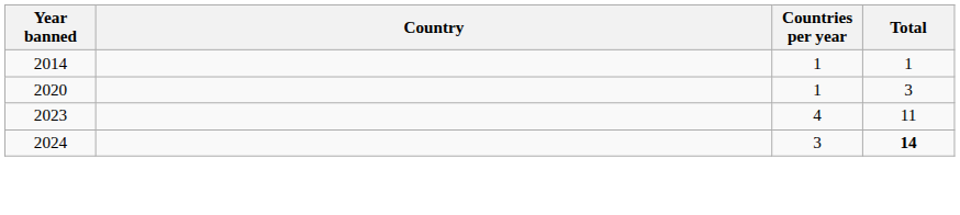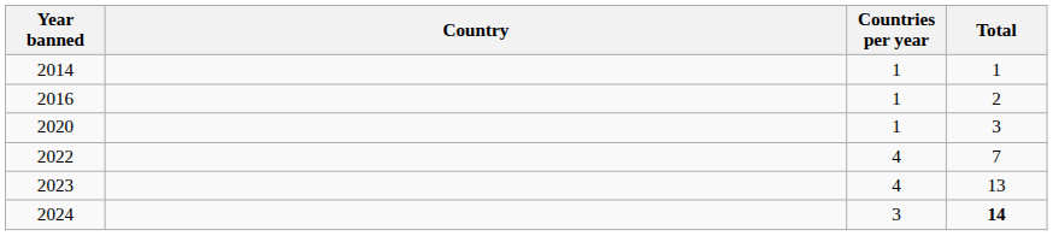+ row: 2016 | 1 | 2
+ row: 2022 | 4 | 7
2023 | Total: 11 -> 13
